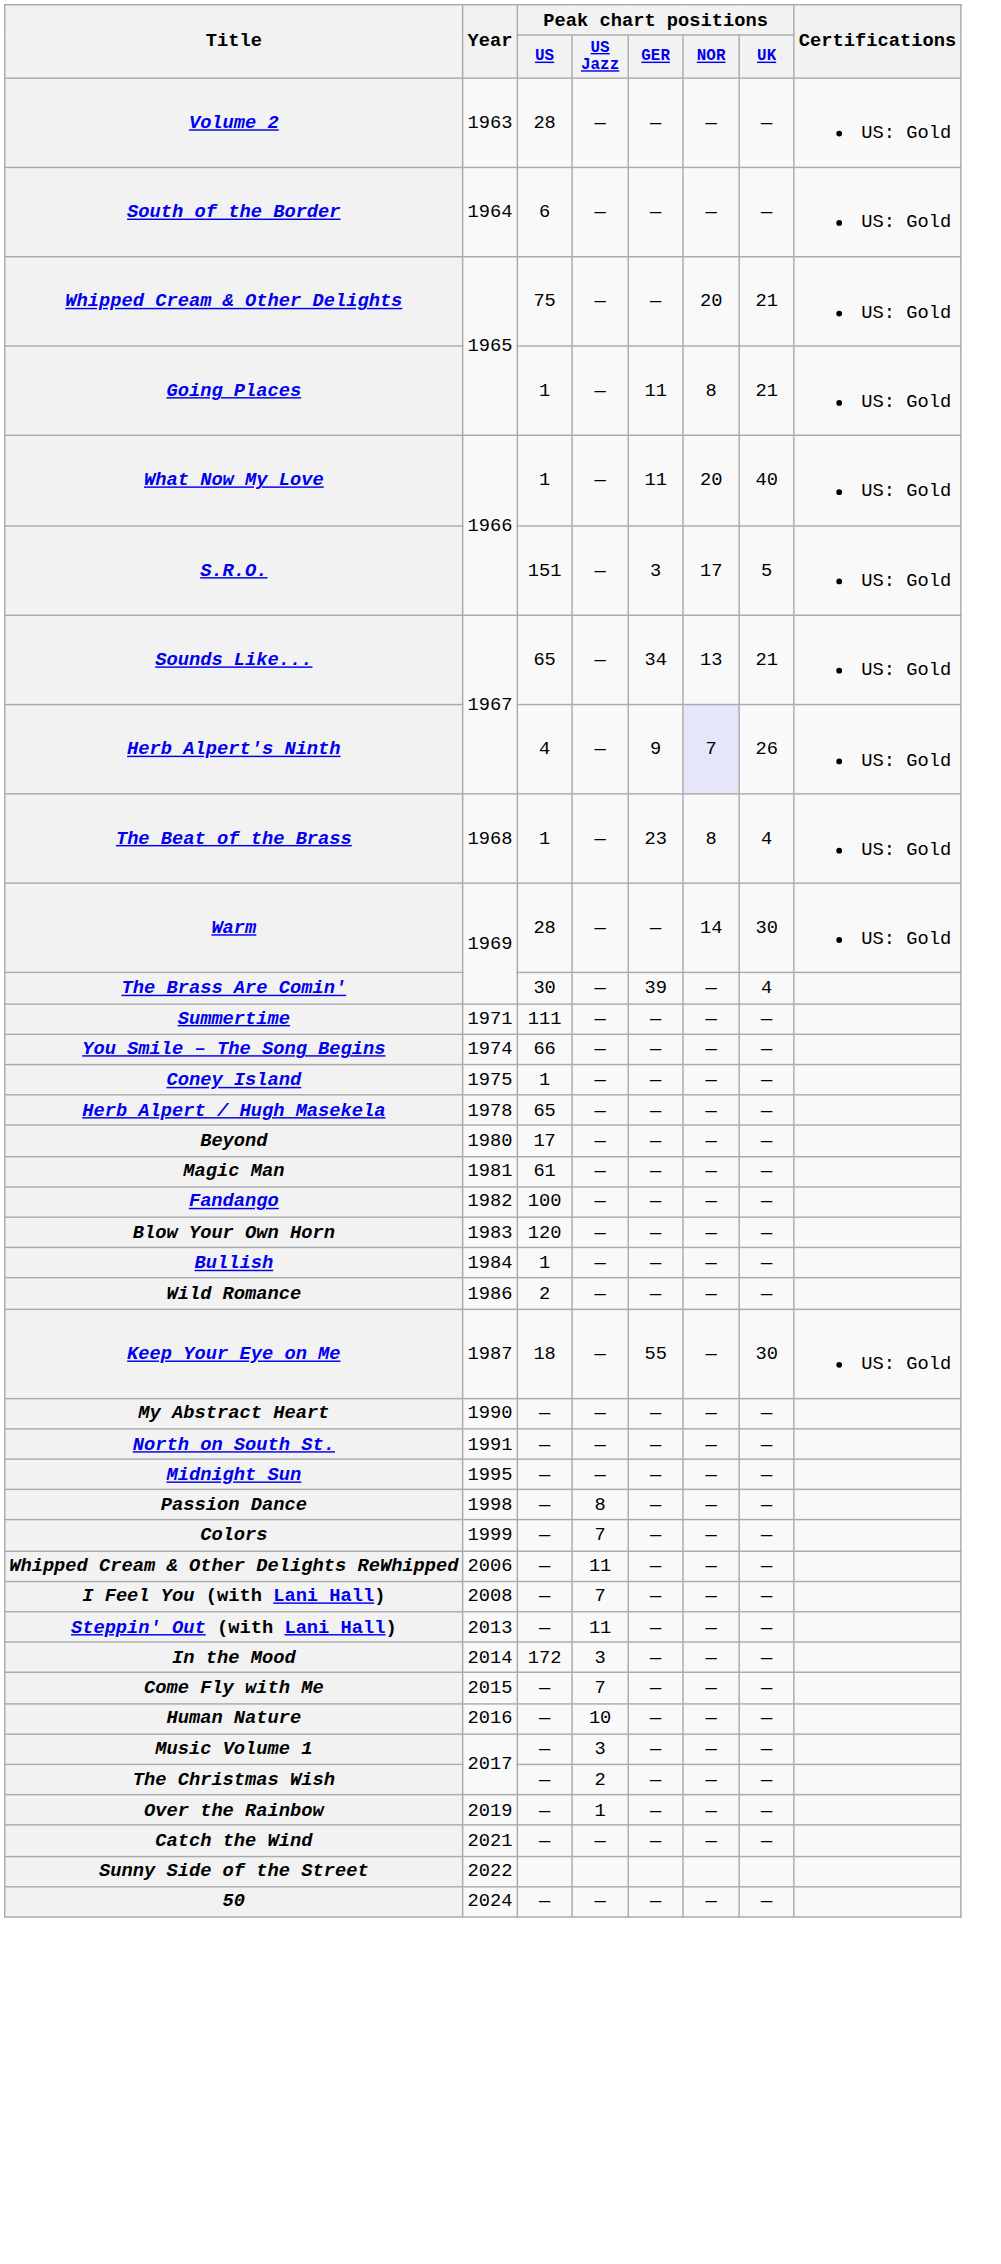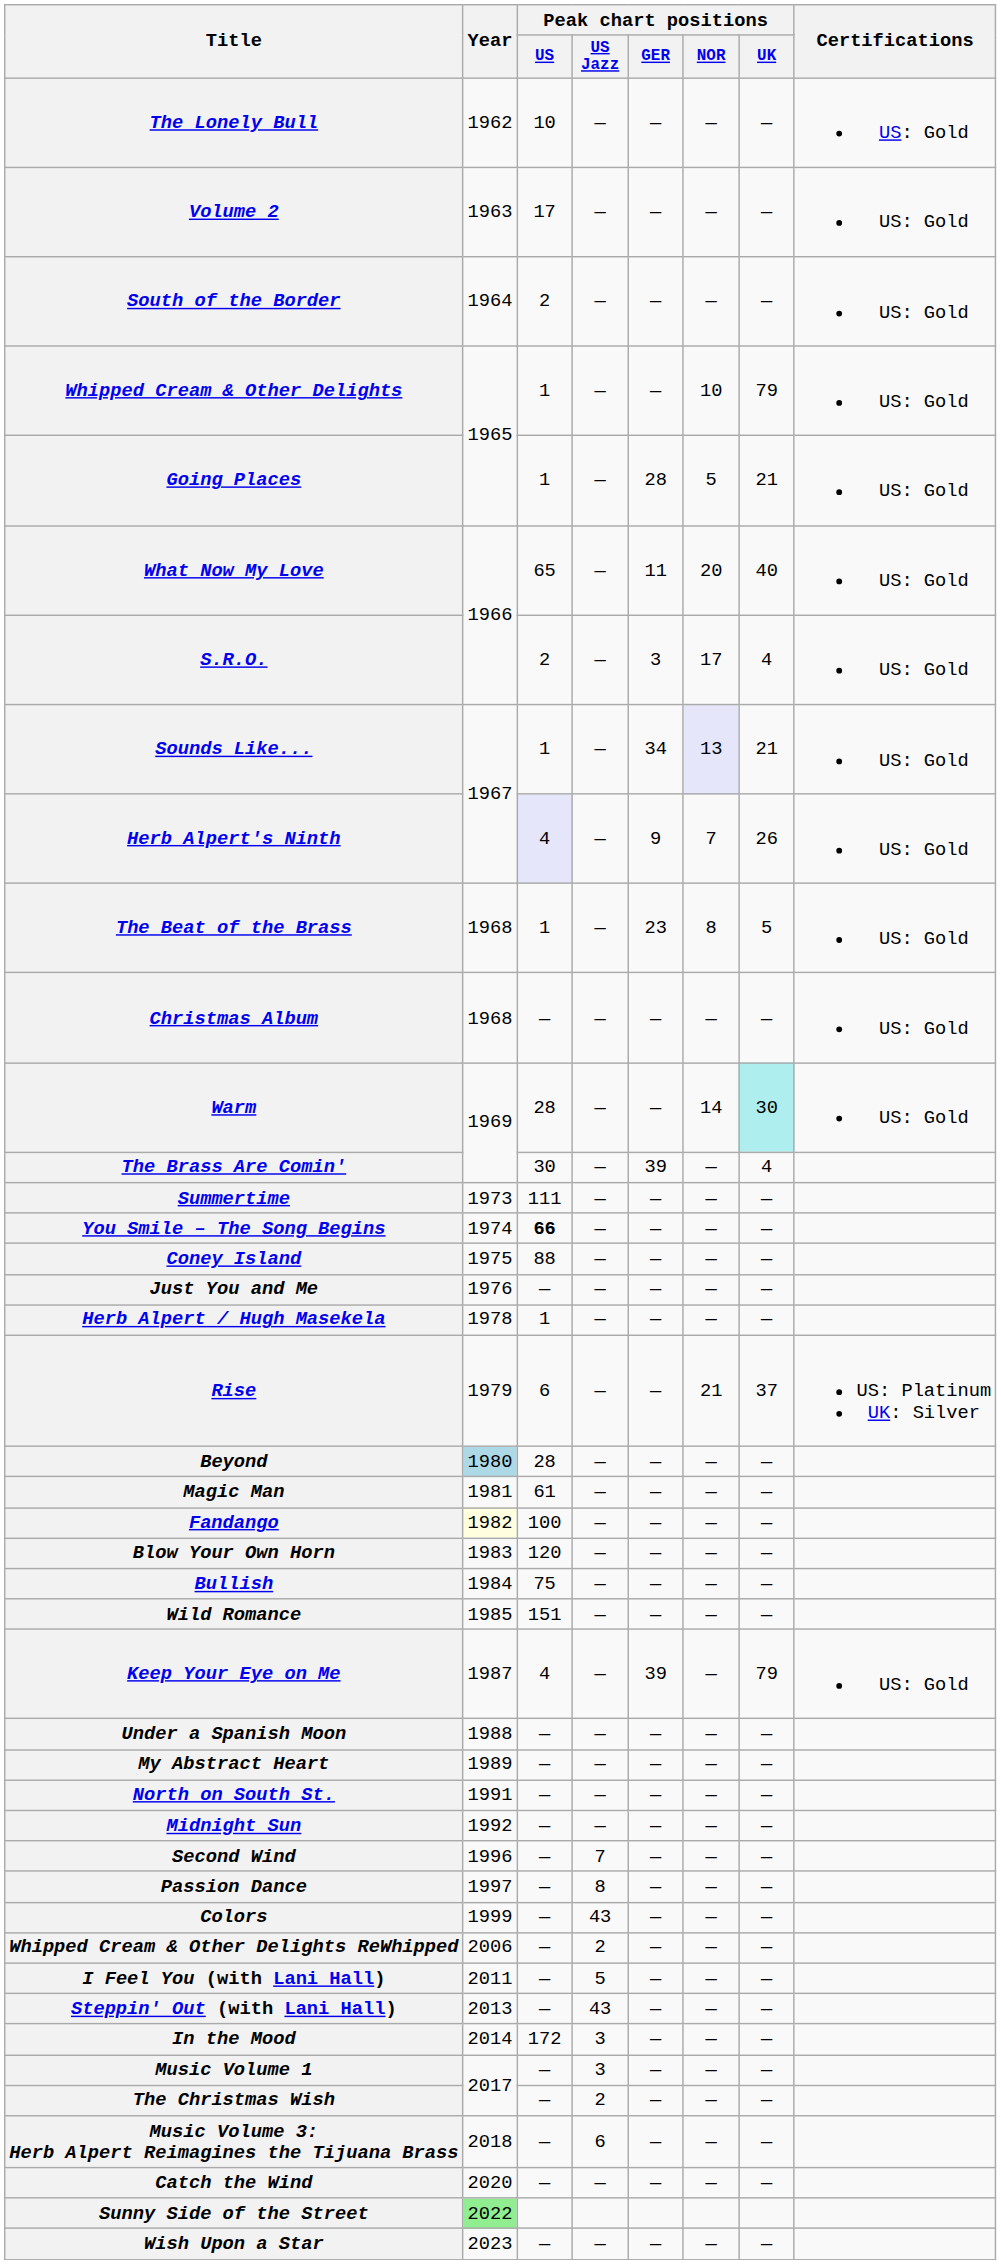+ row: The Lonely Bull | 1962 | 10 | — | — | — | — | US: Gold
Volume 2 | Peak chart positions / US: 28 -> 17
South of the Border | Peak chart positions / US: 6 -> 2
Whipped Cream & Other Delights | Peak chart positions / US: 75 -> 1
Whipped Cream & Other Delights | Peak chart positions / NOR: 20 -> 10
Whipped Cream & Other Delights | Peak chart positions / UK: 21 -> 79
Going Places | Peak chart positions / GER: 11 -> 28
Going Places | Peak chart positions / NOR: 8 -> 5
What Now My Love | Peak chart positions / US: 1 -> 65
S.R.O. | Peak chart positions / US: 151 -> 2
S.R.O. | Peak chart positions / UK: 5 -> 4
Sounds Like... | Peak chart positions / US: 65 -> 1
Sounds Like... | Peak chart positions / NOR: no background -> lavender background
Herb Alpert's Ninth | Peak chart positions / US: no background -> lavender background
Herb Alpert's Ninth | Peak chart positions / NOR: lavender background -> no background
The Beat of the Brass | Peak chart positions / UK: 4 -> 5
+ row: Christmas Album | 1968 | — | — | — | — | — | US: Gold
Warm | Peak chart positions / UK: no background -> paleturquoise background
Summertime | Year: 1971 -> 1973
You Smile – The Song Begins | Peak chart positions / US: normal -> bold
Coney Island | Peak chart positions / US: 1 -> 88
+ row: Just You and Me | 1976 | — | — | — | — | —
Herb Alpert / Hugh Masekela | Peak chart positions / US: 65 -> 1
+ row: Rise | 1979 | 6 | — | — | 21 | 37 | US: Platinum UK: Silver
Beyond | Year: no background -> lightblue background
Beyond | Peak chart positions / US: 17 -> 28
Fandango | Year: no background -> lightyellow background
Bullish | Peak chart positions / US: 1 -> 75
Wild Romance | Year: 1986 -> 1985
Wild Romance | Peak chart positions / US: 2 -> 151
Keep Your Eye on Me | Peak chart positions / US: 18 -> 4
Keep Your Eye on Me | Peak chart positions / GER: 55 -> 39
Keep Your Eye on Me | Peak chart positions / UK: 30 -> 79
+ row: Under a Spanish Moon | 1988 | — | — | — | — | —
My Abstract Heart | Year: 1990 -> 1989
Midnight Sun | Year: 1995 -> 1992
+ row: Second Wind | 1996 | — | 7 | — | — | —
Passion Dance | Year: 1998 -> 1997
Colors | Peak chart positions / US Jazz: 7 -> 43
Whipped Cream & Other Delights ReWhipped | Peak chart positions / US Jazz: 11 -> 2
I Feel You (with Lani Hall) | Year: 2008 -> 2011
I Feel You (with Lani Hall) | Peak chart positions / US Jazz: 7 -> 5
Steppin' Out (with Lani Hall) | Peak chart positions / US Jazz: 11 -> 43
- row: Come Fly with Me | 2015 | — | 7 | — | — | —
- row: Human Nature | 2016 | — | 10 | — | — | —
+ row: Music Volume 3: Herb Alpert Reimagines the Tijuana Brass | 2018 | — | 6 | — | — | —
- row: Over the Rainbow | 2019 | — | 1 | — | — | —
Catch the Wind | Year: 2021 -> 2020
Sunny Side of the Street | Year: no background -> lightgreen background
+ row: Wish Upon a Star | 2023 | — | — | — | — | —
- row: 50 | 2024 | — | — | — | — | —
